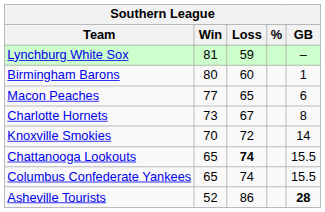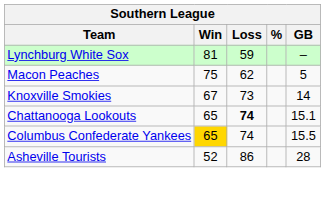- row: Birmingham Barons | 80 | 60 | 1
Macon Peaches | Win: 77 -> 75
Macon Peaches | Loss: 65 -> 62
Macon Peaches | GB: 6 -> 5
- row: Charlotte Hornets | 73 | 67 | 8
Knoxville Smokies | Win: 70 -> 67
Knoxville Smokies | Loss: 72 -> 73
Chattanooga Lookouts | GB: 15.5 -> 15.1
Columbus Confederate Yankees | Win: no background -> gold background
Asheville Tourists | GB: bold -> normal
